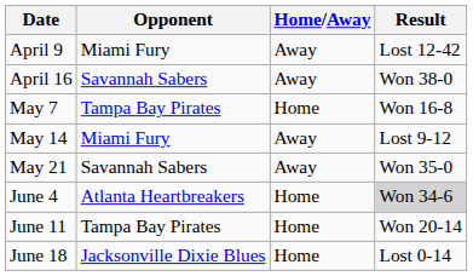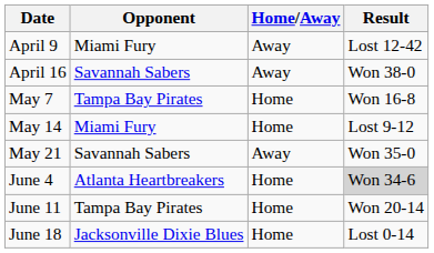May 14 | Home/Away: Away -> Home
